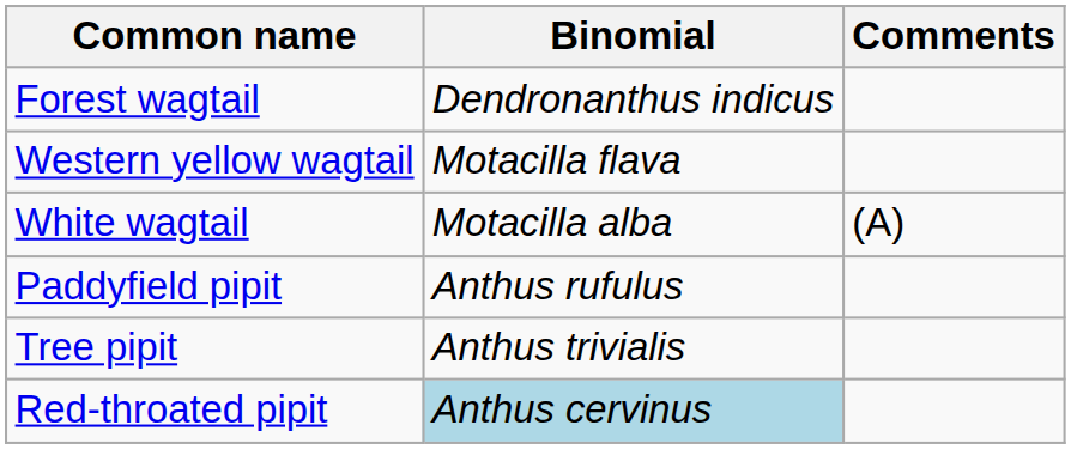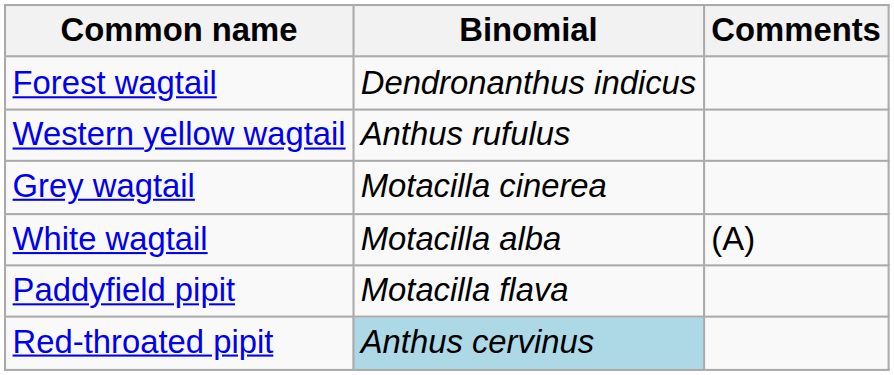Western yellow wagtail | Binomial: Motacilla flava -> Anthus rufulus
+ row: Grey wagtail | Motacilla cinerea
Paddyfield pipit | Binomial: Anthus rufulus -> Motacilla flava
- row: Tree pipit | Anthus trivialis
